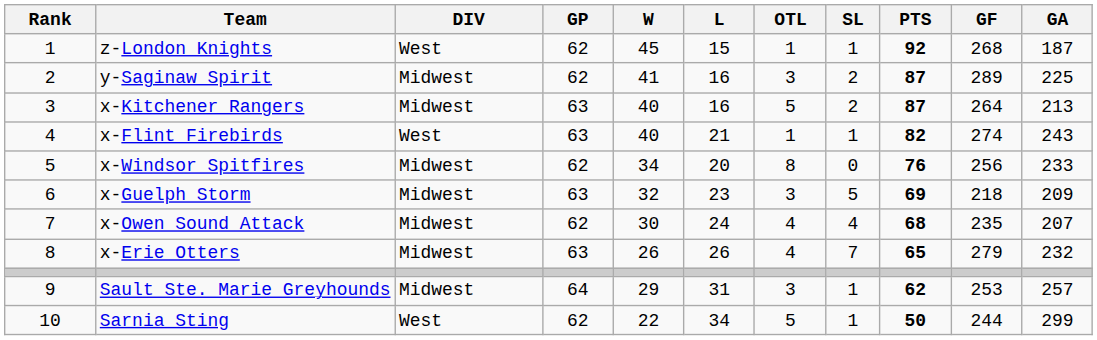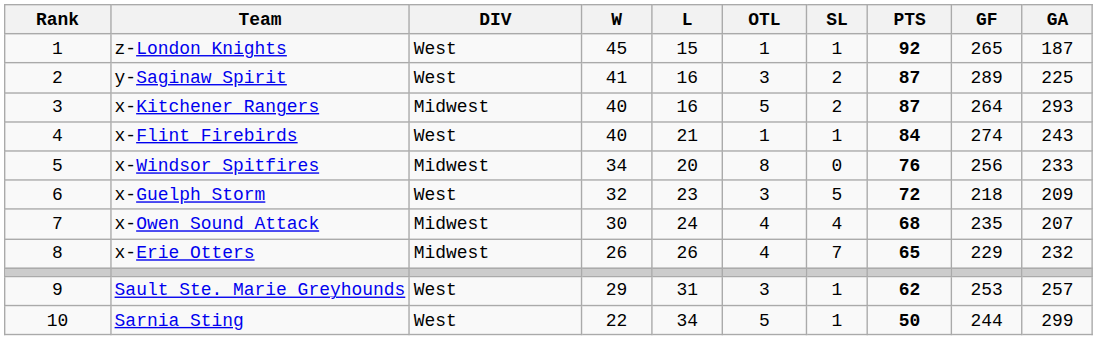- column: GP | 62 | 62 | 63 | 63 | 62 | 63 | 62 | 63 | 64 | 62
z-London Knights | GF: 268 -> 265
y-Saginaw Spirit | DIV: Midwest -> West
x-Kitchener Rangers | GA: 213 -> 293
x-Flint Firebirds | PTS: 82 -> 84
x-Guelph Storm | DIV: Midwest -> West
x-Guelph Storm | PTS: 69 -> 72
x-Erie Otters | GF: 279 -> 229
Sault Ste. Marie Greyhounds | DIV: Midwest -> West
